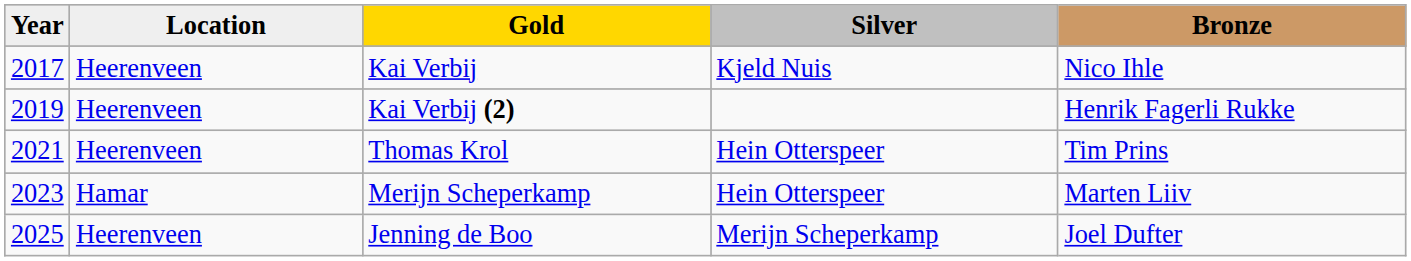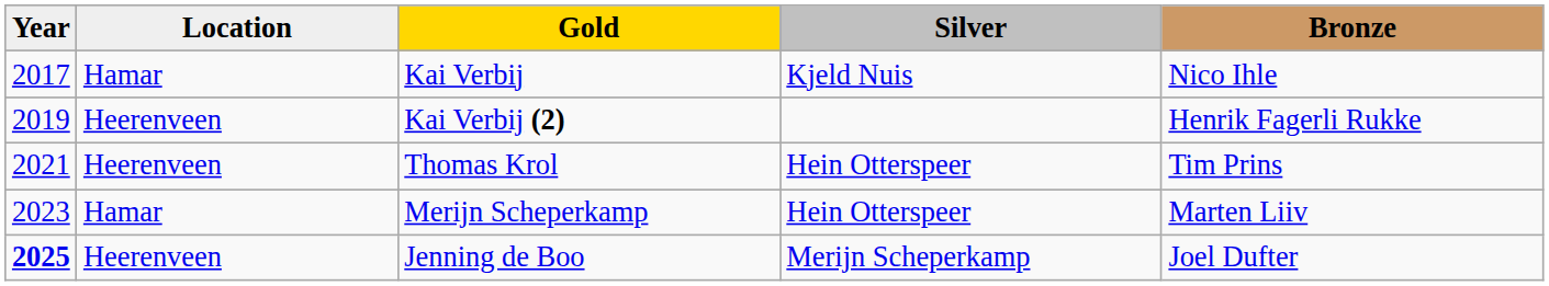Kai Verbij | Location: Heerenveen -> Hamar
Jenning de Boo | Year: normal -> bold
